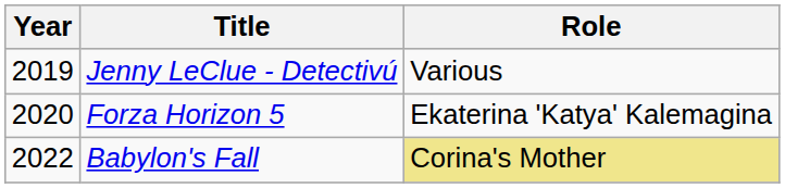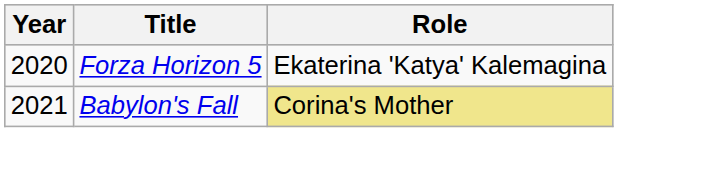- row: 2019 | Jenny LeClue - Detectivú | Various
Babylon's Fall | Year: 2022 -> 2021
